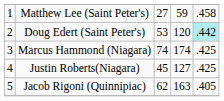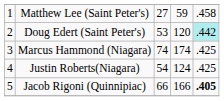Justin Roberts(Niagara) | column 3: 45 -> 54
Justin Roberts(Niagara) | column 4: 127 -> 124
Jacob Rigoni (Quinnipiac) | column 3: 62 -> 66
Jacob Rigoni (Quinnipiac) | column 4: 163 -> 166
Jacob Rigoni (Quinnipiac) | column 5: normal -> bold
